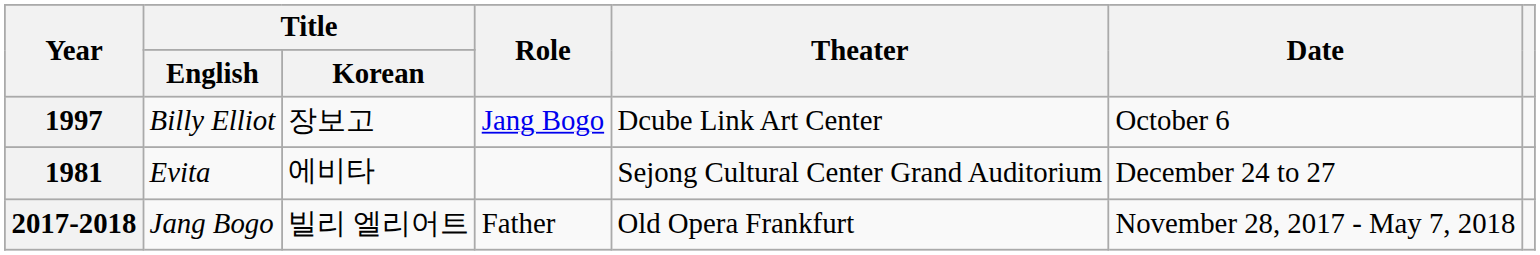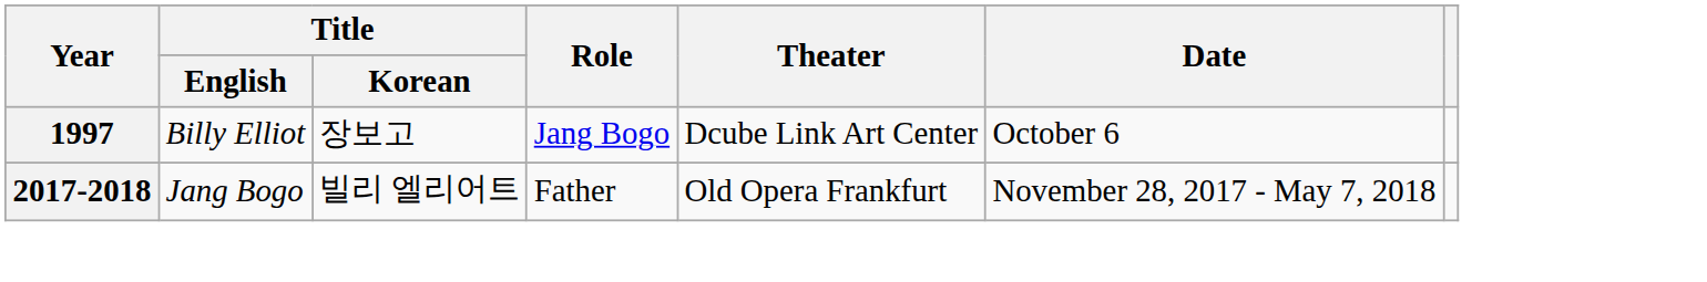- row: 1981 | Evita | 에비타 | Sejong Cultural Center Grand Auditorium | December 24 to 27
